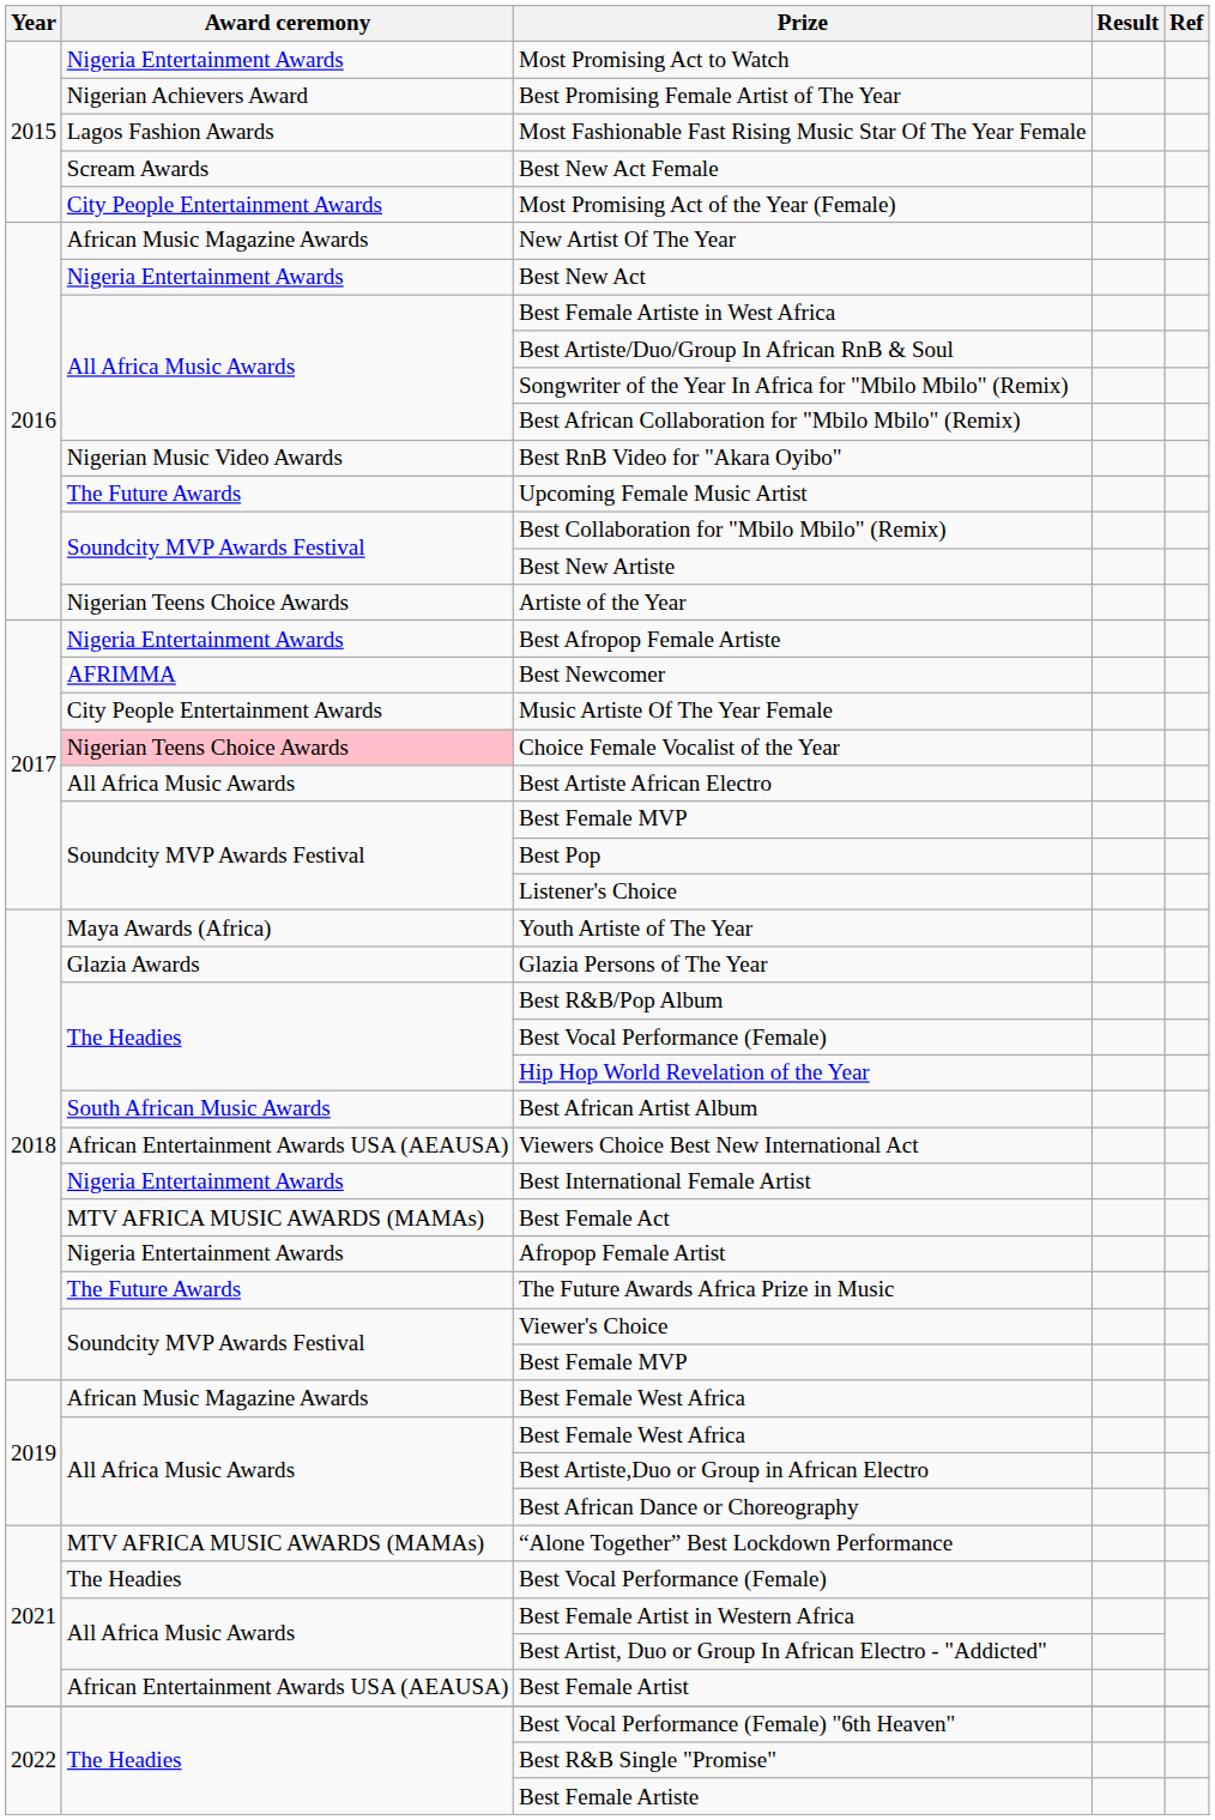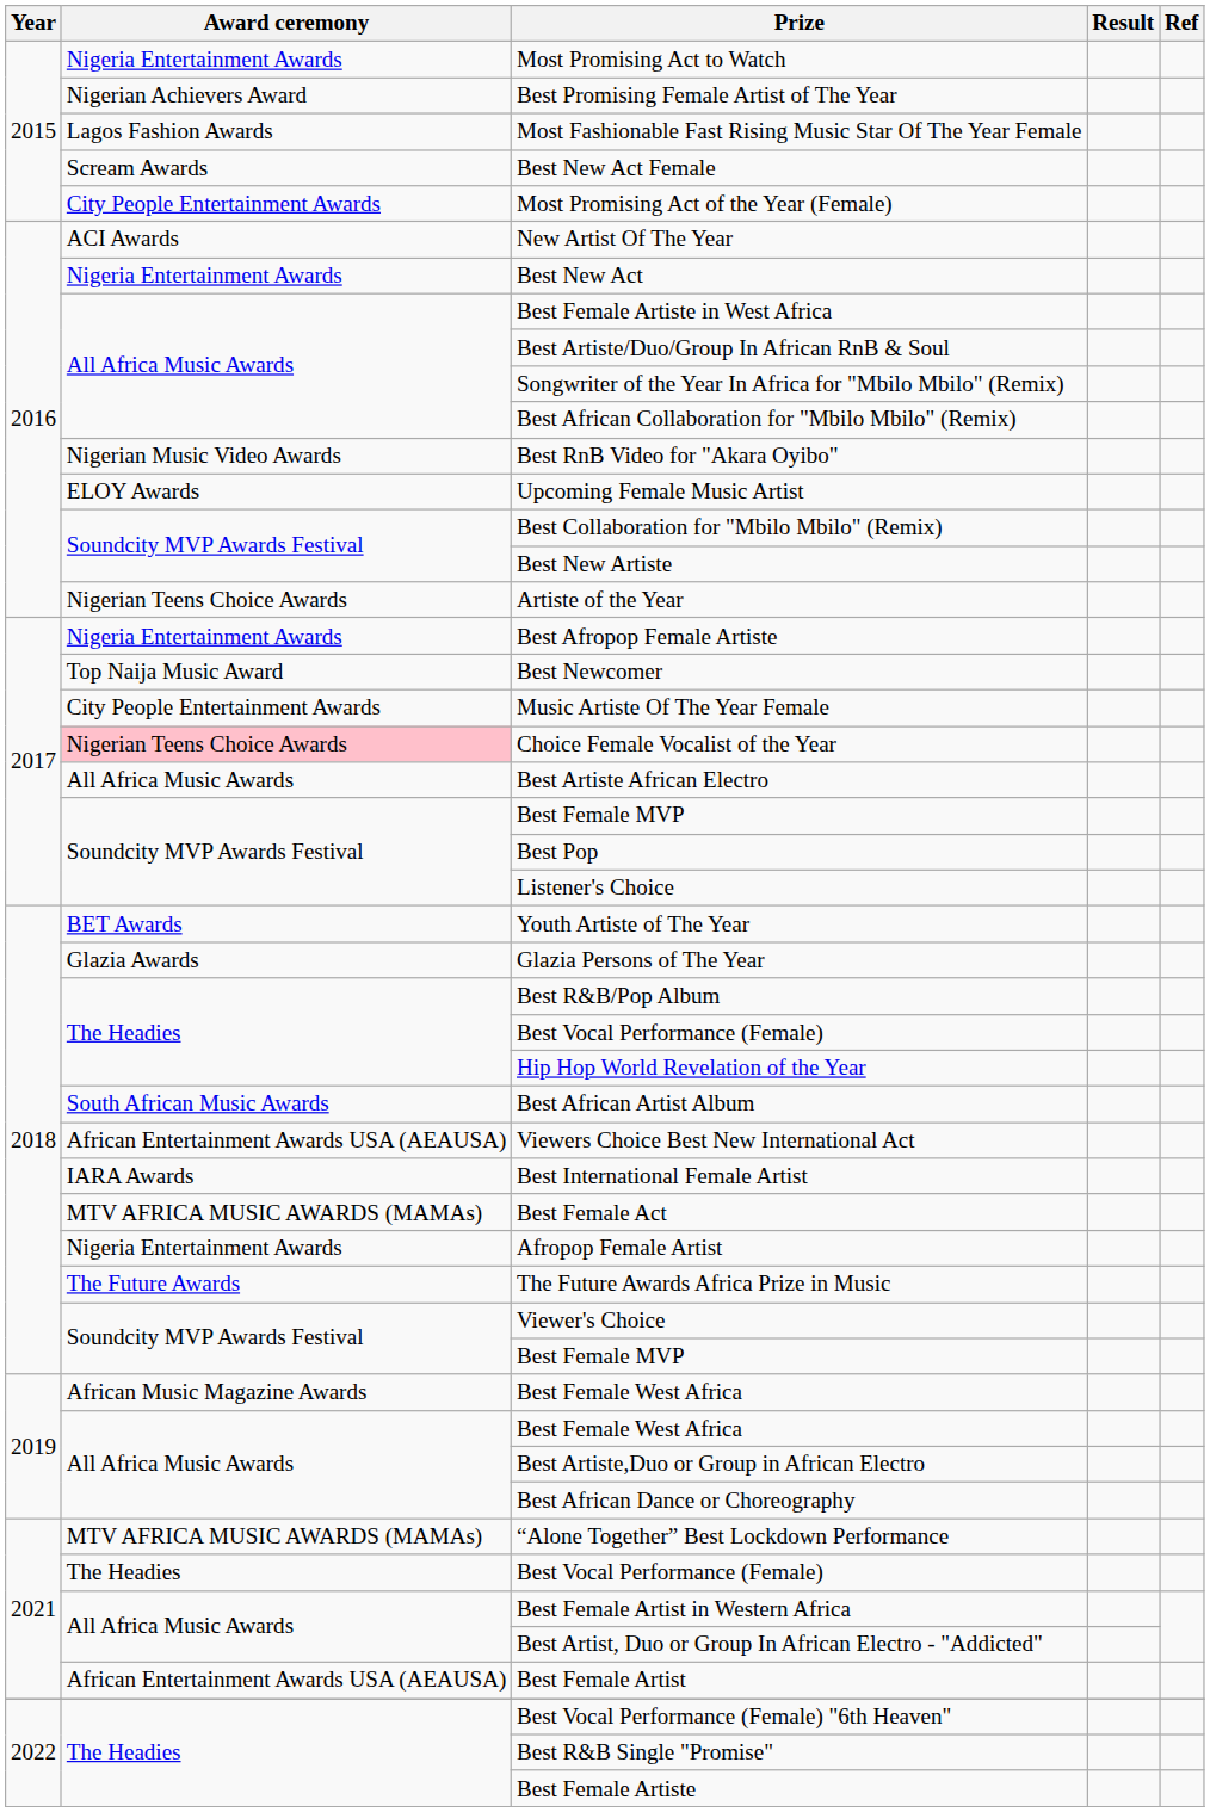New Artist Of The Year | Award ceremony: African Music Magazine Awards -> ACI Awards
Upcoming Female Music Artist | Award ceremony: The Future Awards -> ELOY Awards
Best Newcomer | Award ceremony: AFRIMMA -> Top Naija Music Award
Youth Artiste of The Year | Award ceremony: Maya Awards (Africa) -> BET Awards
Best International Female Artist | Award ceremony: Nigeria Entertainment Awards -> IARA Awards
